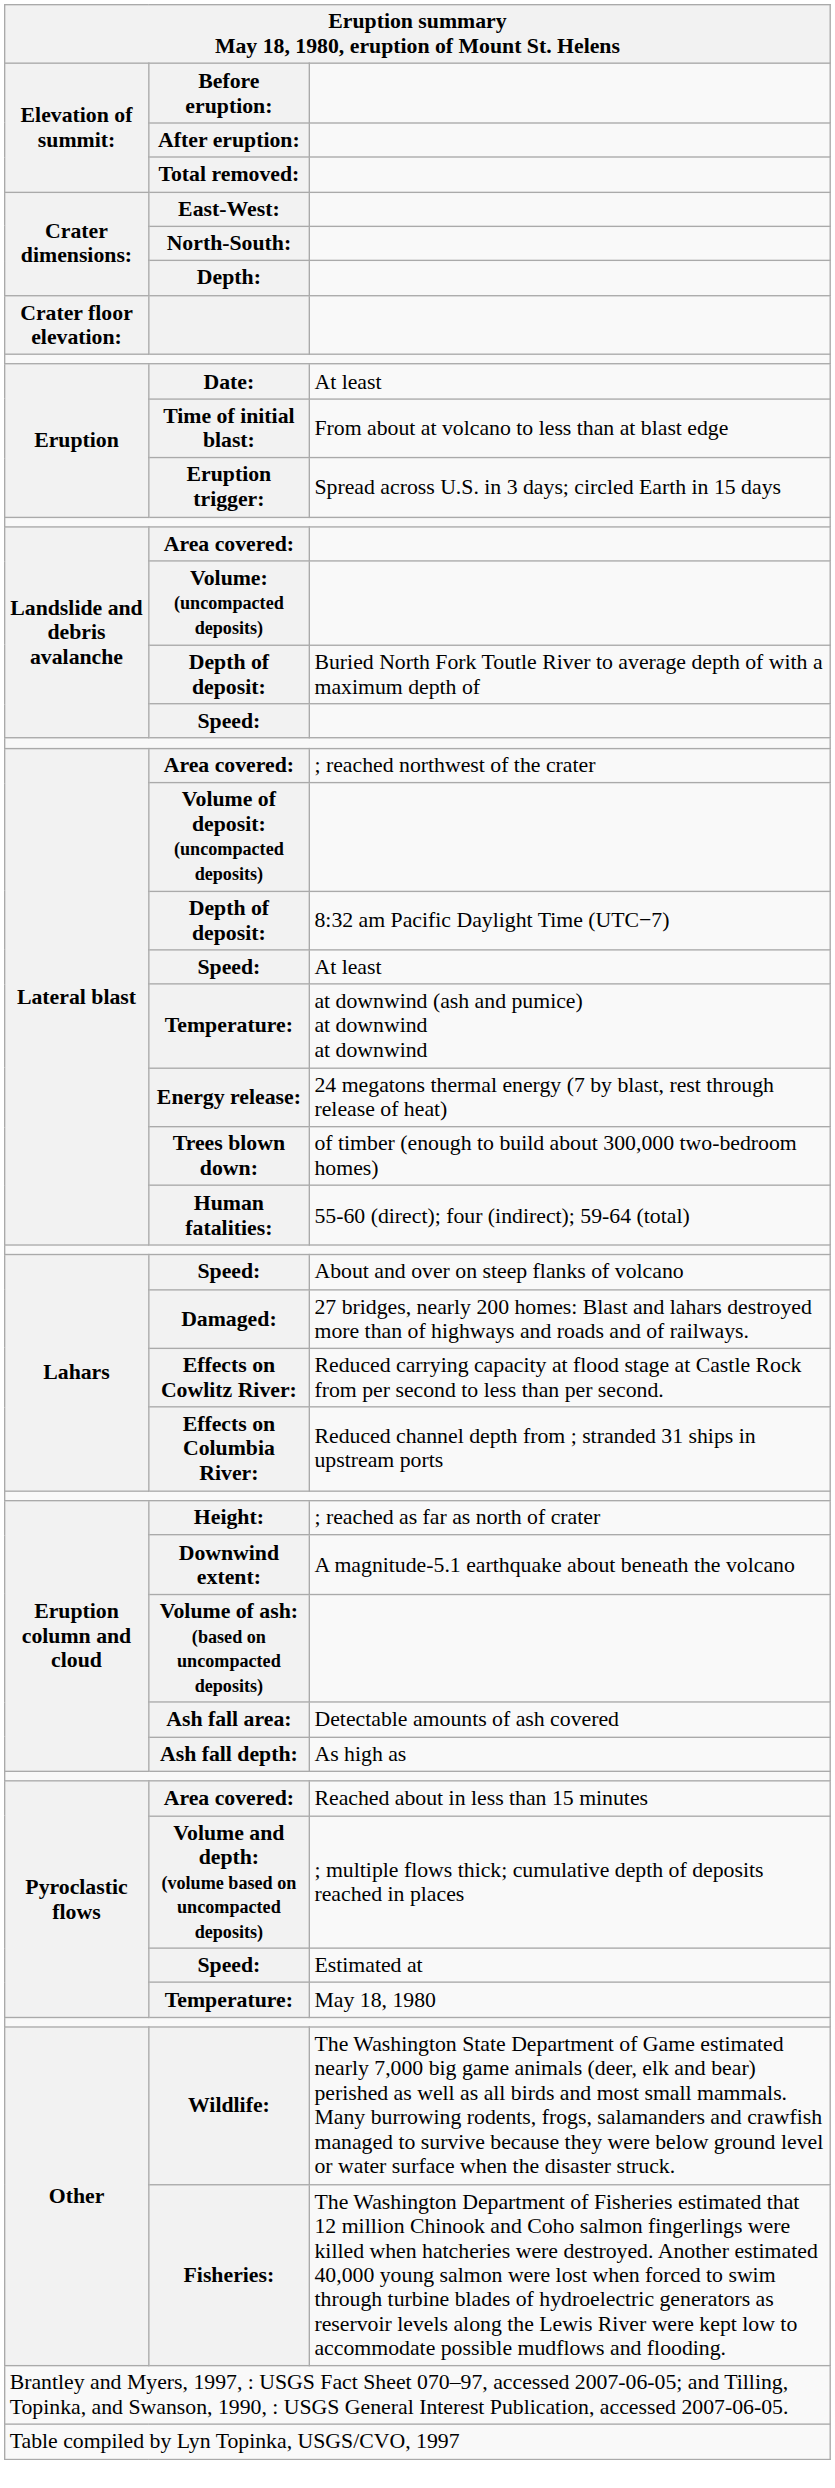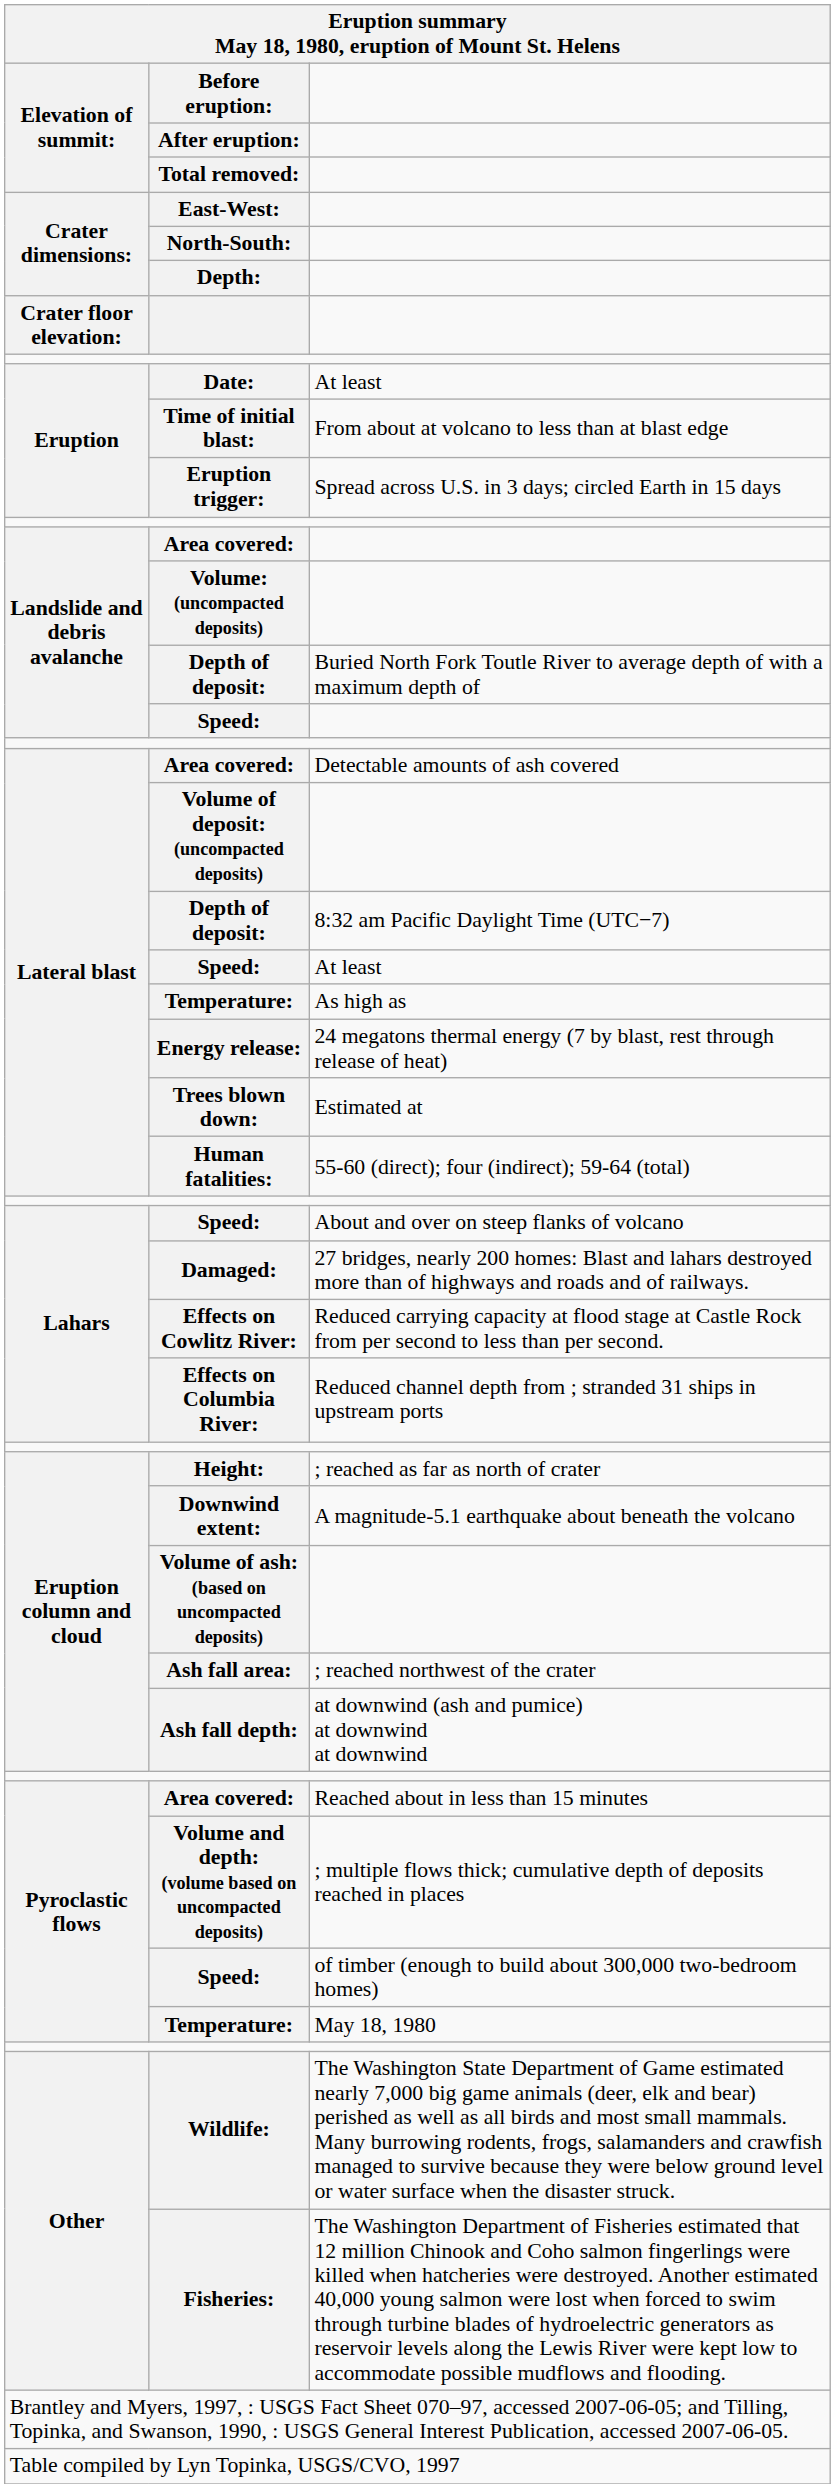Lateral blast / Area covered: | column 3: ; reached northwest of the crater -> Detectable amounts of ash covered
Lateral blast / Temperature: | column 3: at downwind (ash and pumice) at downwind at downwind -> As high as
Trees blown down: | column 3: of timber (enough to build about 300,000 two-bedroom homes) -> Estimated at
Ash fall area: | column 3: Detectable amounts of ash covered -> ; reached northwest of the crater
Ash fall depth: | column 3: As high as -> at downwind (ash and pumice) at downwind at downwind
Pyroclastic flows / Speed: | column 3: Estimated at -> of timber (enough to build about 300,000 two-bedroom homes)
